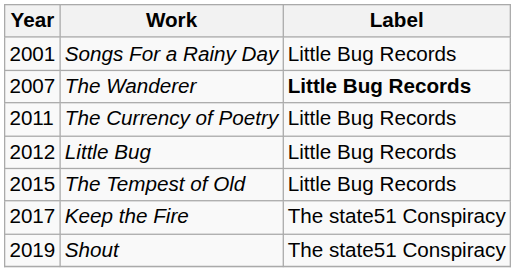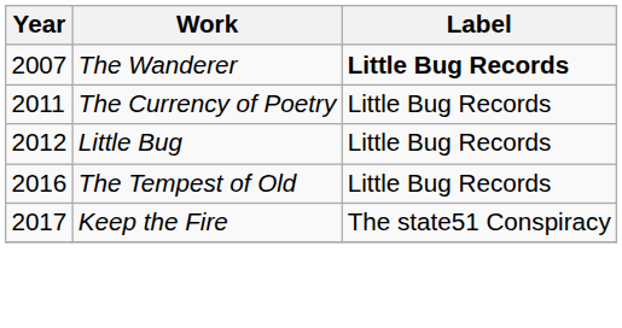- row: 2001 | Songs For a Rainy Day | Little Bug Records
The Tempest of Old | Year: 2015 -> 2016
- row: 2019 | Shout | The state51 Conspiracy
